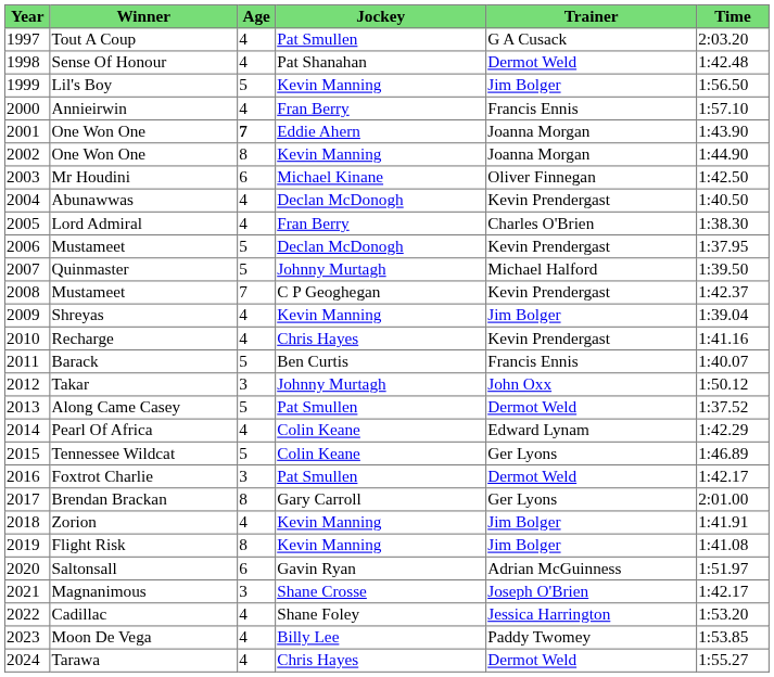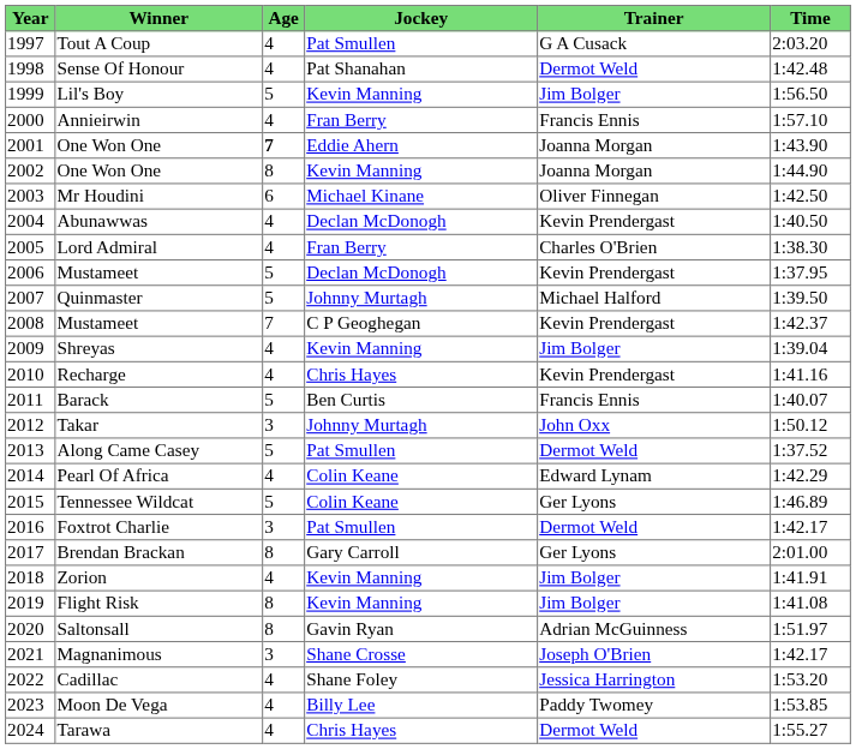Saltonsall | Age: 6 -> 8
